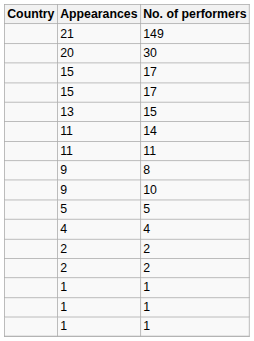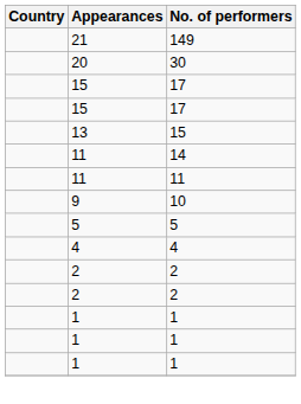- row: 9 | 8
